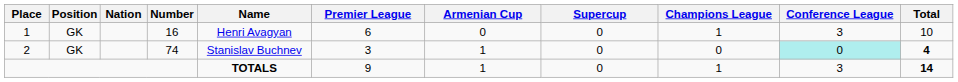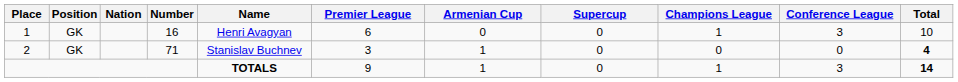2 | Number: 74 -> 71
2 | Conference League: paleturquoise background -> no background
